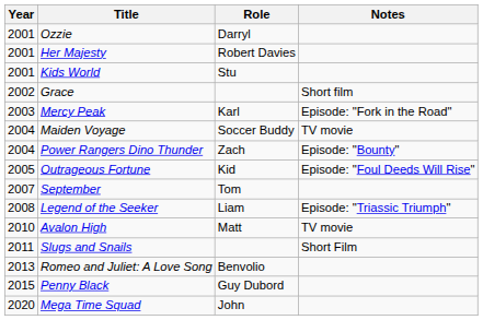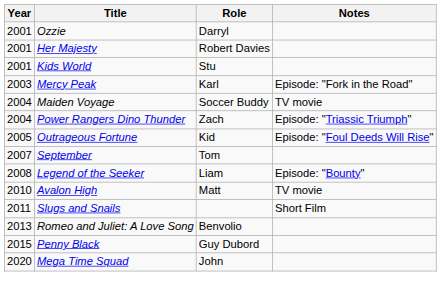- row: 2002 | Grace | Short film
Power Rangers Dino Thunder | Notes: Episode: "Bounty" -> Episode: "Triassic Triumph"
Legend of the Seeker | Notes: Episode: "Triassic Triumph" -> Episode: "Bounty"
